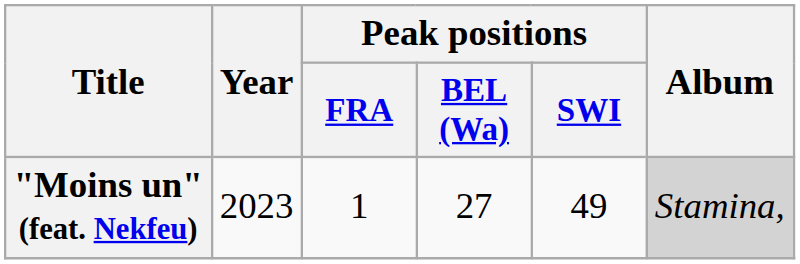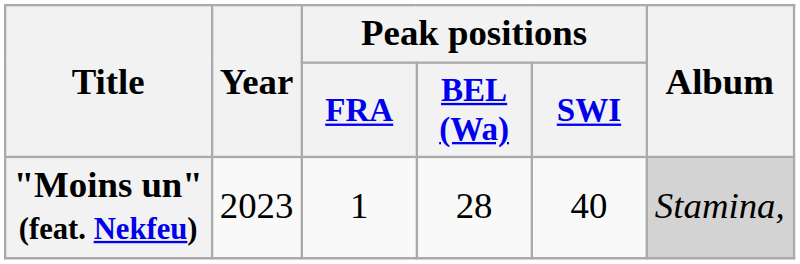"Moins un" (feat. Nekfeu) | Peak positions / BEL (Wa): 27 -> 28
"Moins un" (feat. Nekfeu) | Peak positions / SWI: 49 -> 40
